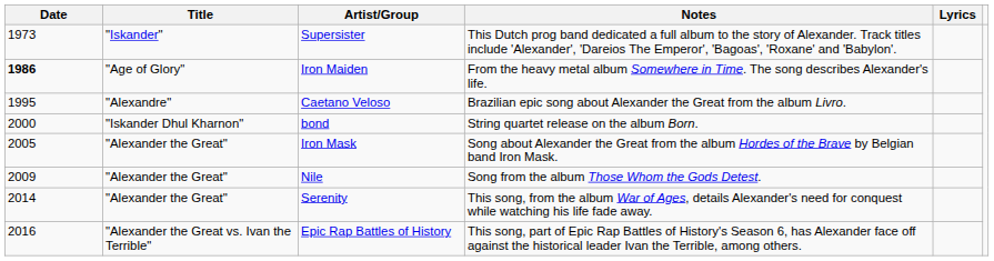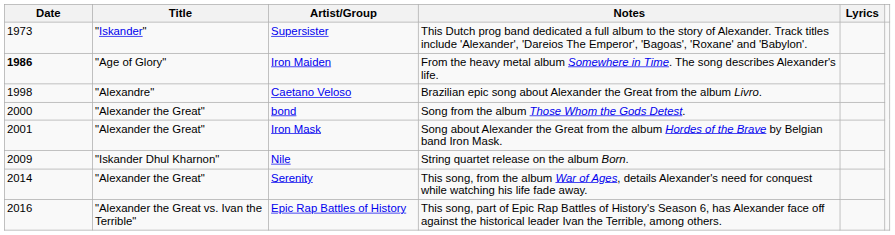Caetano Veloso | Date: 1995 -> 1998
bond | Title: "Iskander Dhul Kharnon" -> "Alexander the Great"
bond | Notes: String quartet release on the album Born. -> Song from the album Those Whom the Gods Detest.
Iron Mask | Date: 2005 -> 2001
Nile | Title: "Alexander the Great" -> "Iskander Dhul Kharnon"
Nile | Notes: Song from the album Those Whom the Gods Detest. -> String quartet release on the album Born.
